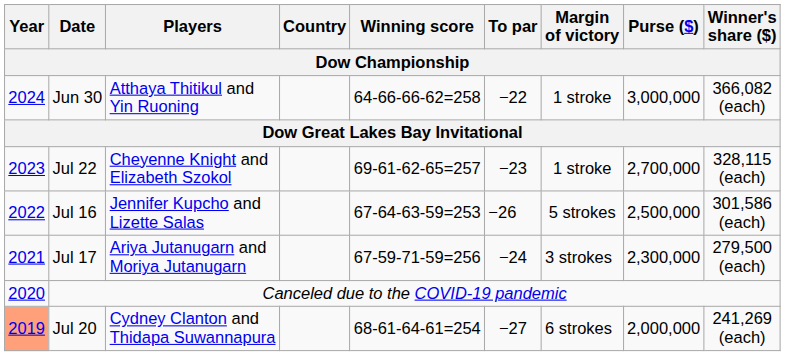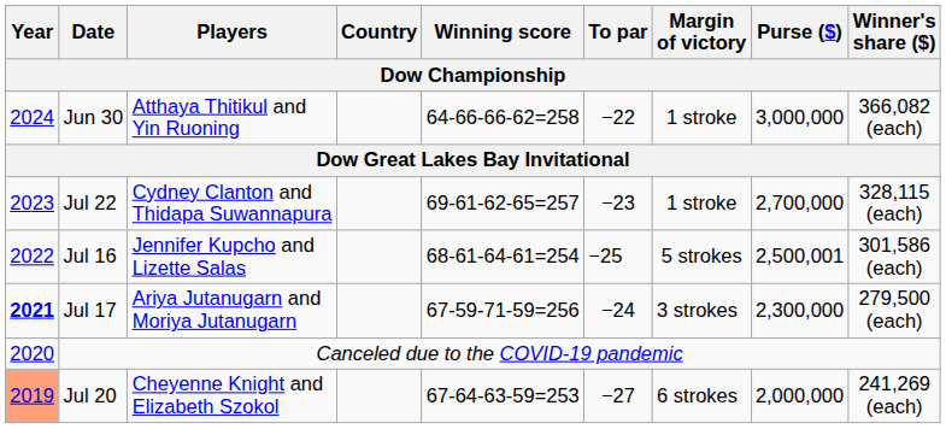Jul 22 | Players: Cheyenne Knight and Elizabeth Szokol -> Cydney Clanton and Thidapa Suwannapura
Jul 16 | Winning score: 67-64-63-59=253 -> 68-61-64-61=254
Jul 16 | To par: −26 -> −25
Jul 16 | Purse ($): 2,500,000 -> 2,500,001
Jul 17 | Year: normal -> bold
Jul 20 | Players: Cydney Clanton and Thidapa Suwannapura -> Cheyenne Knight and Elizabeth Szokol
Jul 20 | Winning score: 68-61-64-61=254 -> 67-64-63-59=253
